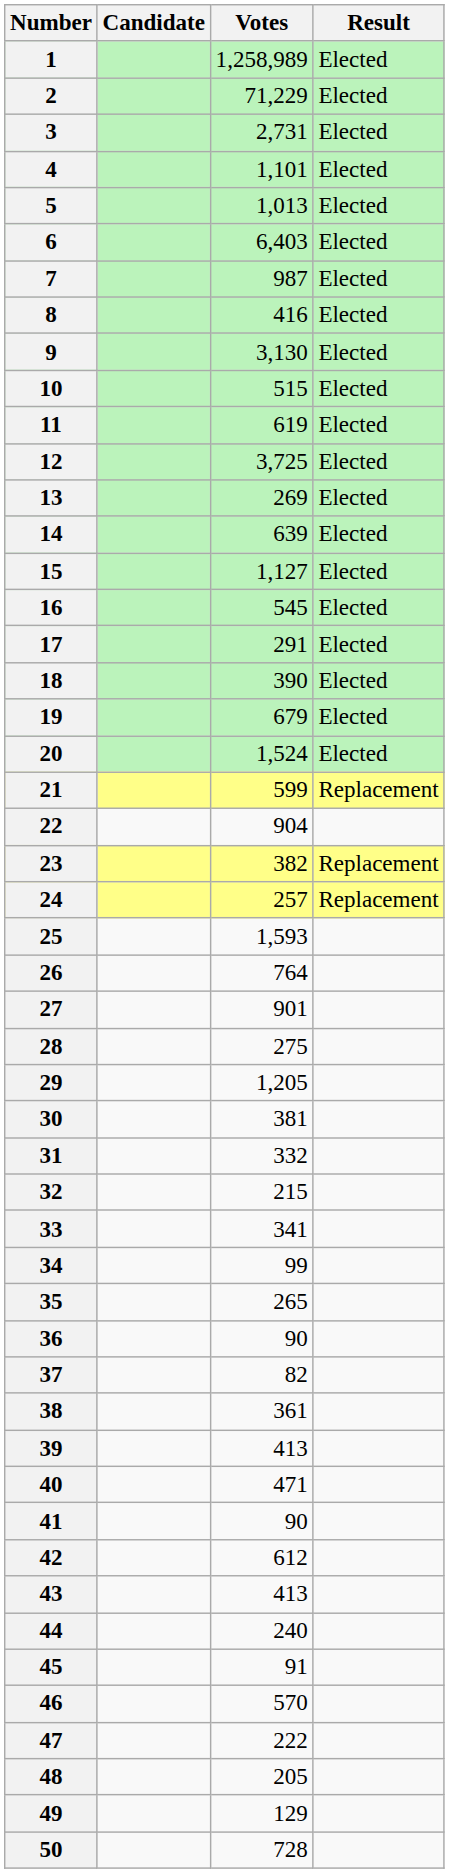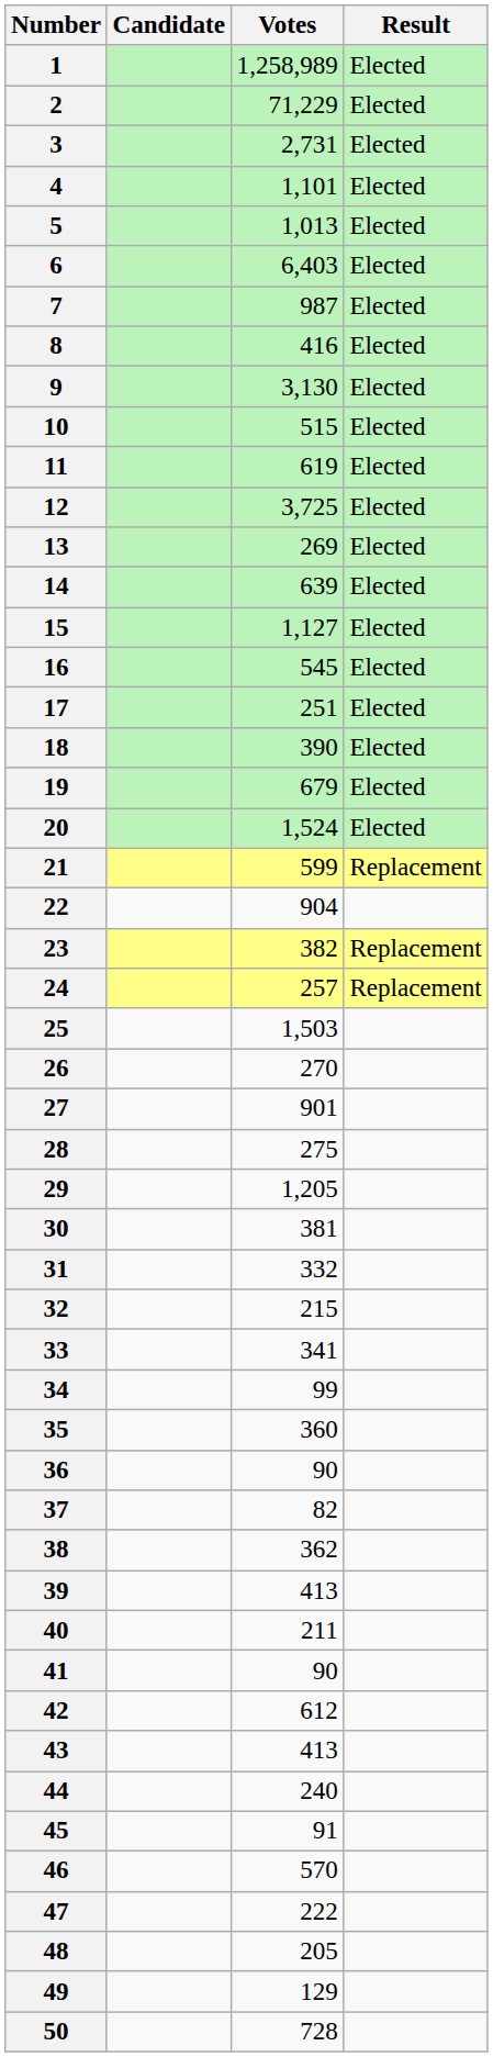17 | Votes: 291 -> 251
25 | Votes: 1,593 -> 1,503
26 | Votes: 764 -> 270
35 | Votes: 265 -> 360
38 | Votes: 361 -> 362
40 | Votes: 471 -> 211
